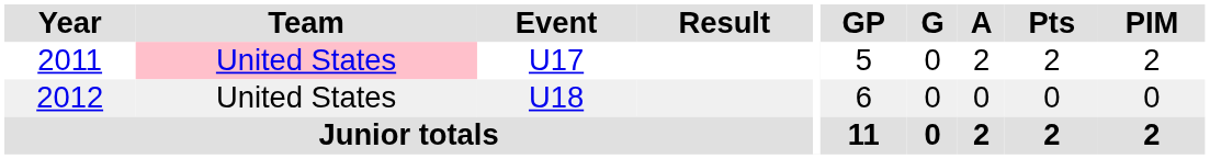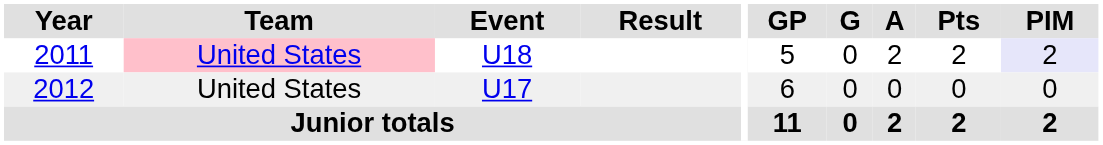2011 | Event: U17 -> U18
2011 | PIM: no background -> lavender background
2012 | Event: U18 -> U17
